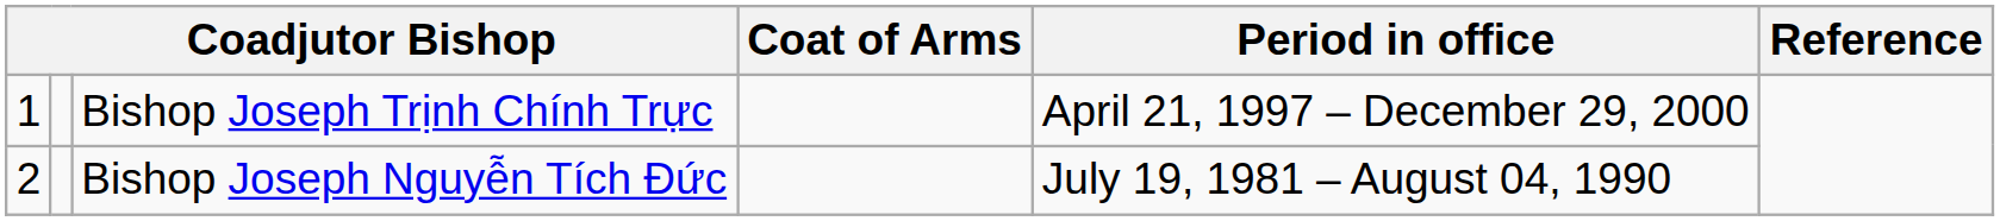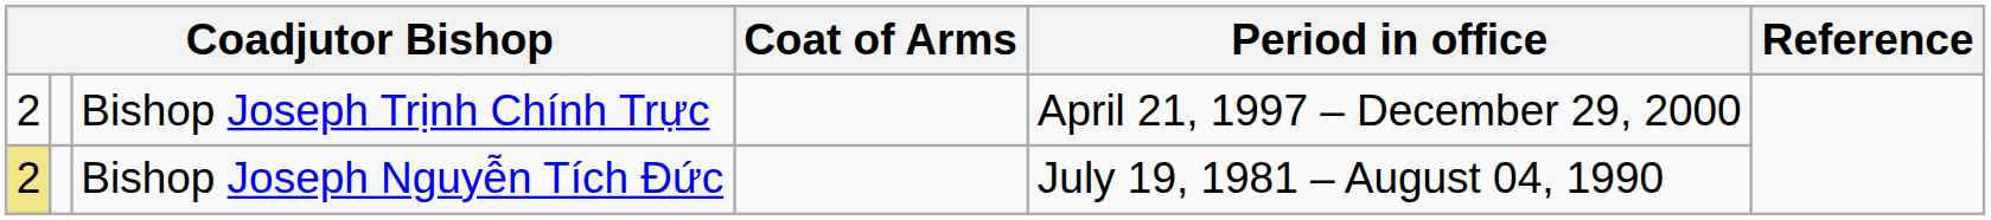Bishop Joseph Trịnh Chính Trực | column 1: 1 -> 2
Bishop Joseph Nguyễn Tích Đức | column 1: no background -> khaki background
